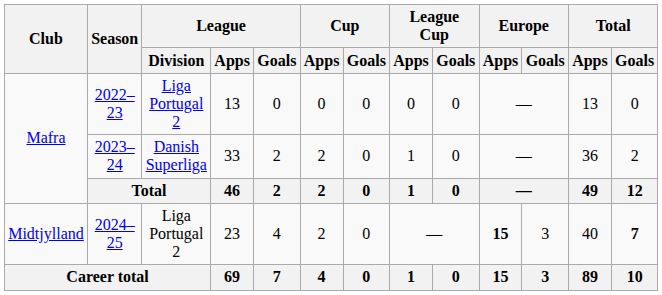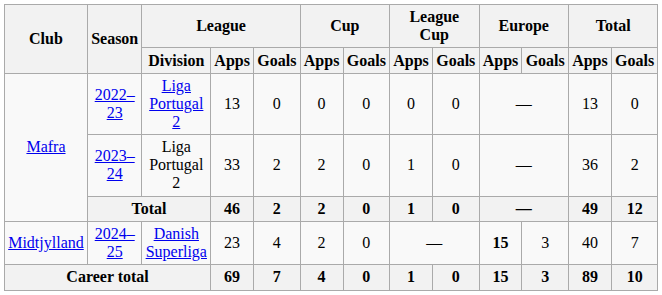2023–24 | League / Division: Danish Superliga -> Liga Portugal 2
2024–25 | League / Division: Liga Portugal 2 -> Danish Superliga
2024–25 | Total / Goals: bold -> normal
